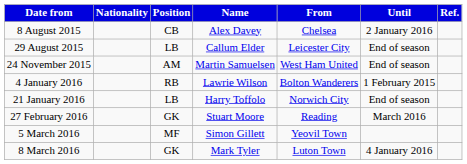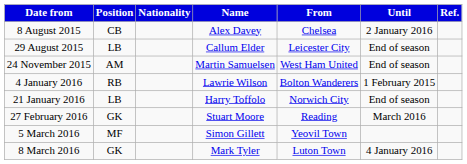columns swapped: Position <-> Nationality
